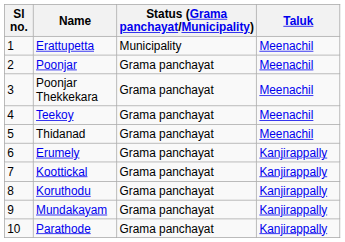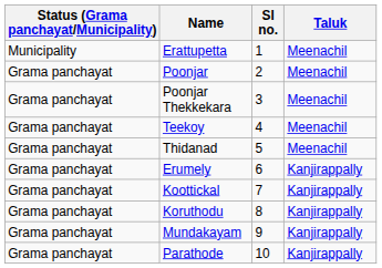columns swapped: Sl no. <-> Status (Grama panchayat/Municipality)
